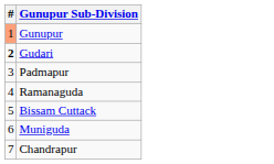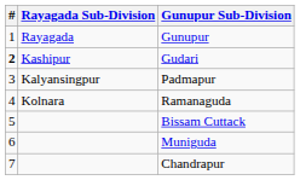+ column: Rayagada Sub-Division | Rayagada | Kashipur | Kalyansingpur | Kolnara
Gunupur | #: lightsalmon background -> no background
